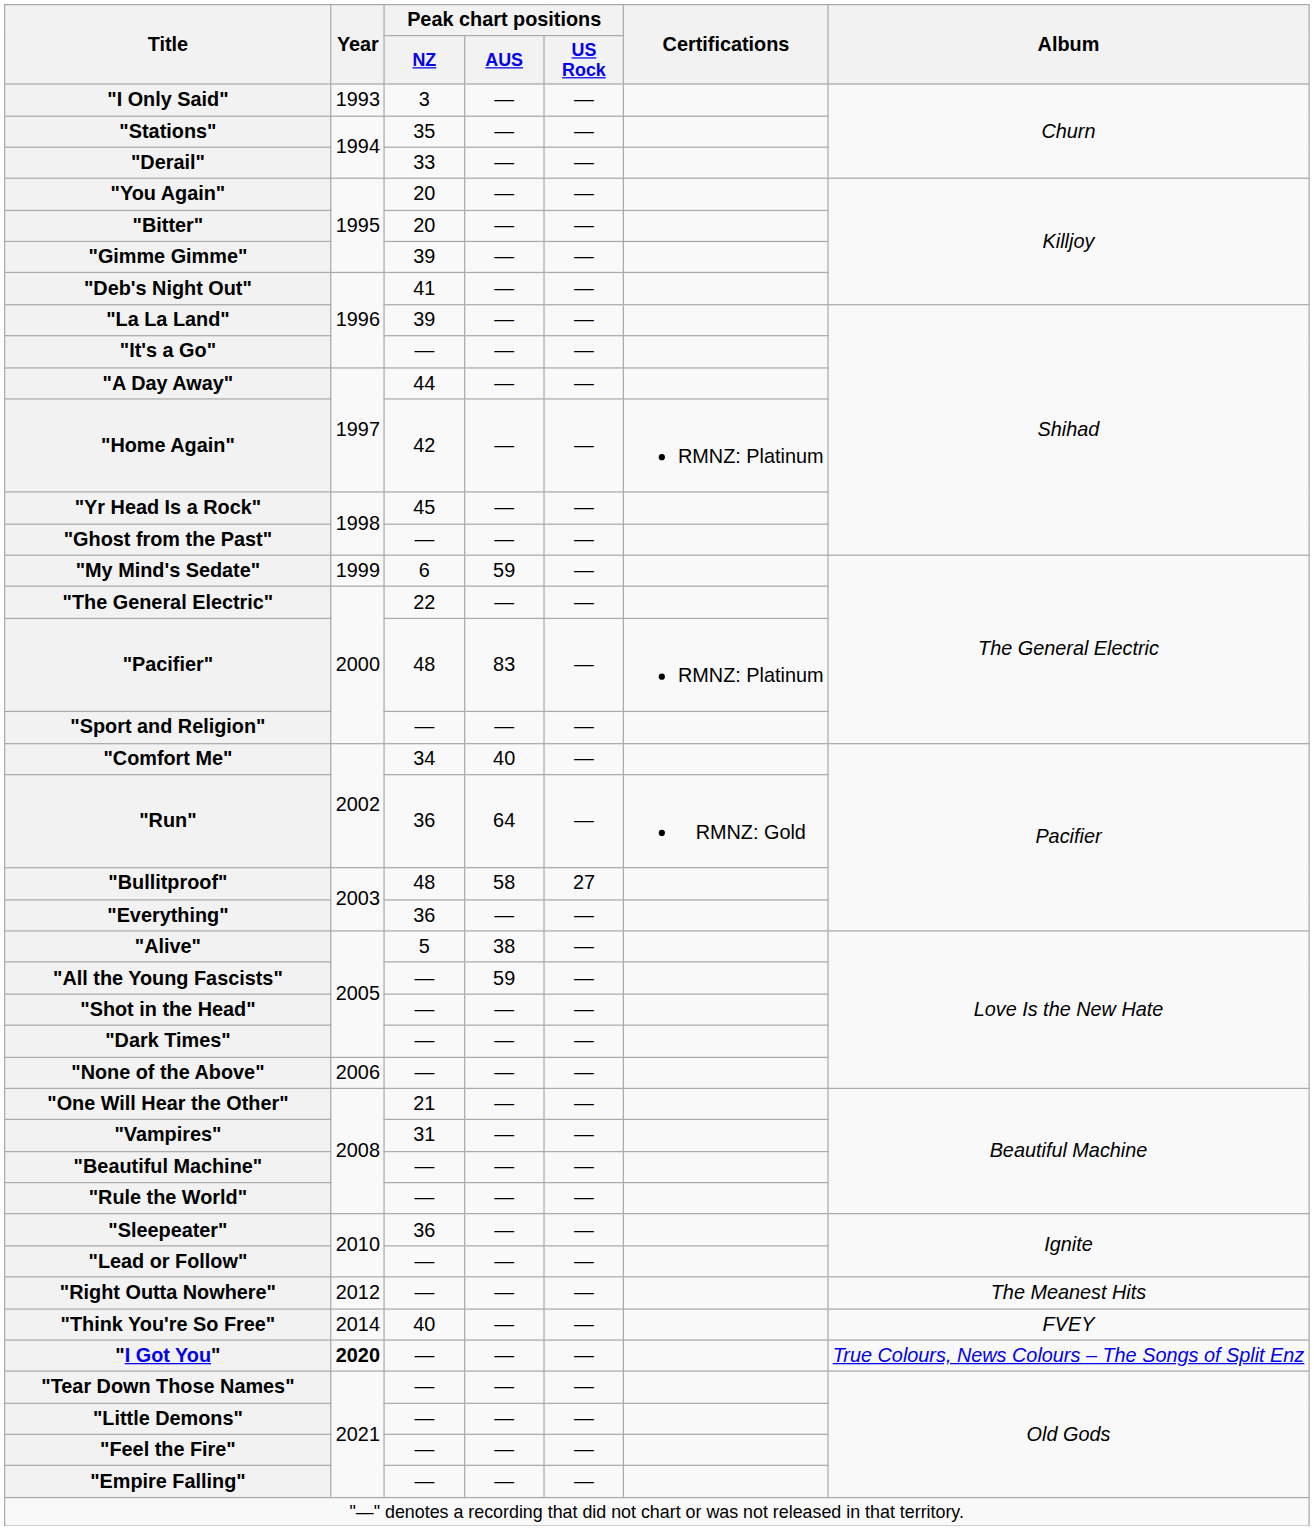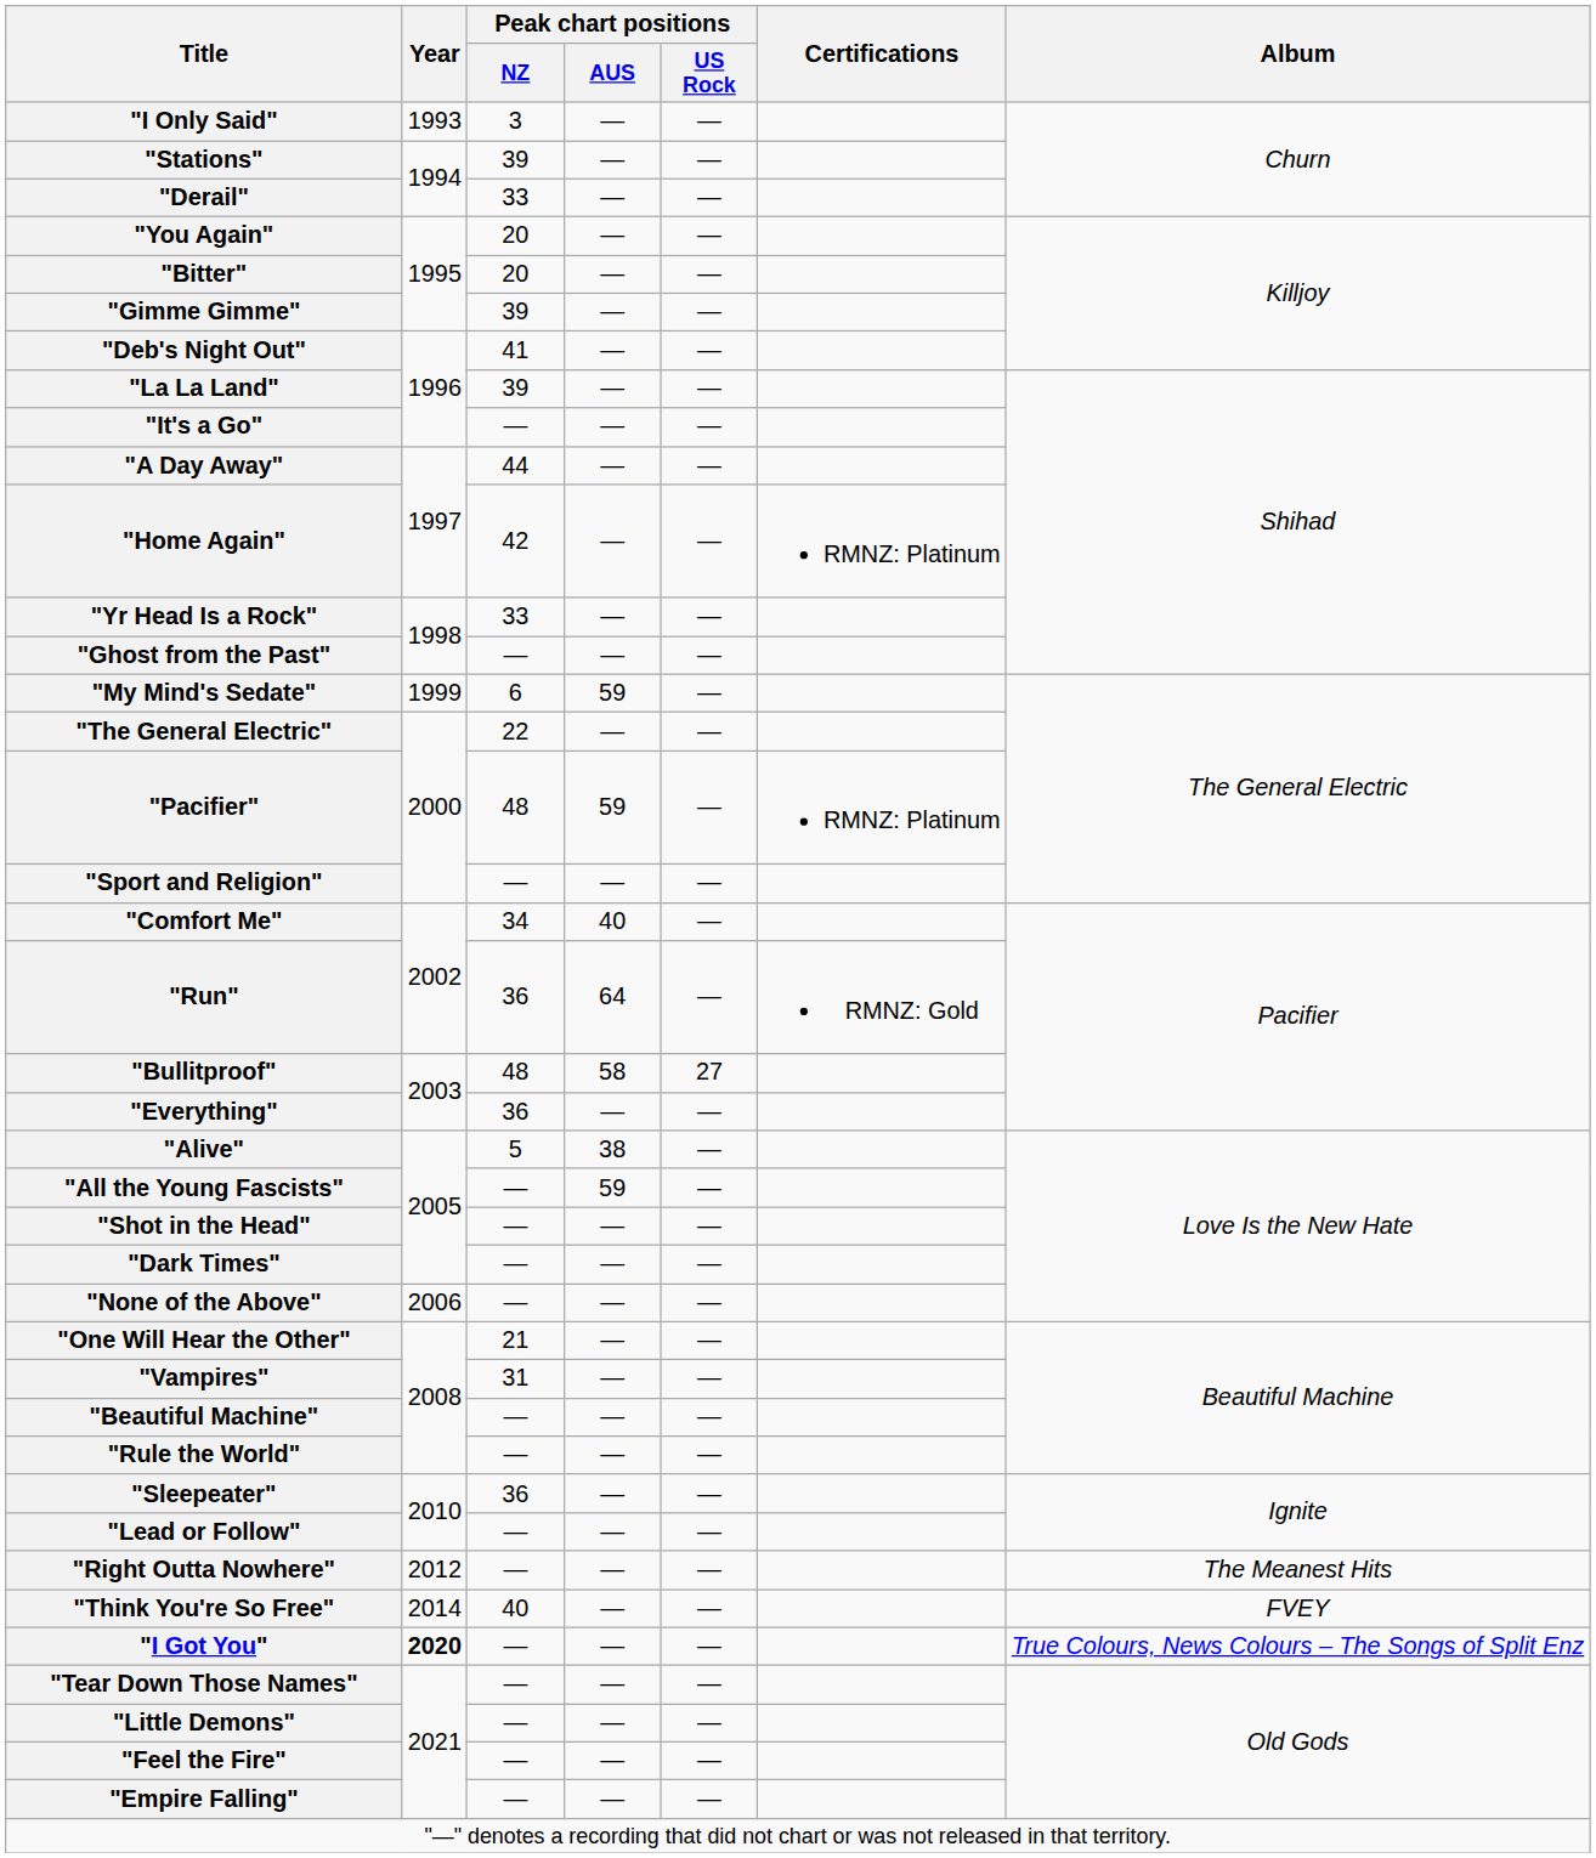"Stations" | Peak chart positions / NZ: 35 -> 39
"Yr Head Is a Rock" | Peak chart positions / NZ: 45 -> 33
"Pacifier" | Peak chart positions / AUS: 83 -> 59
